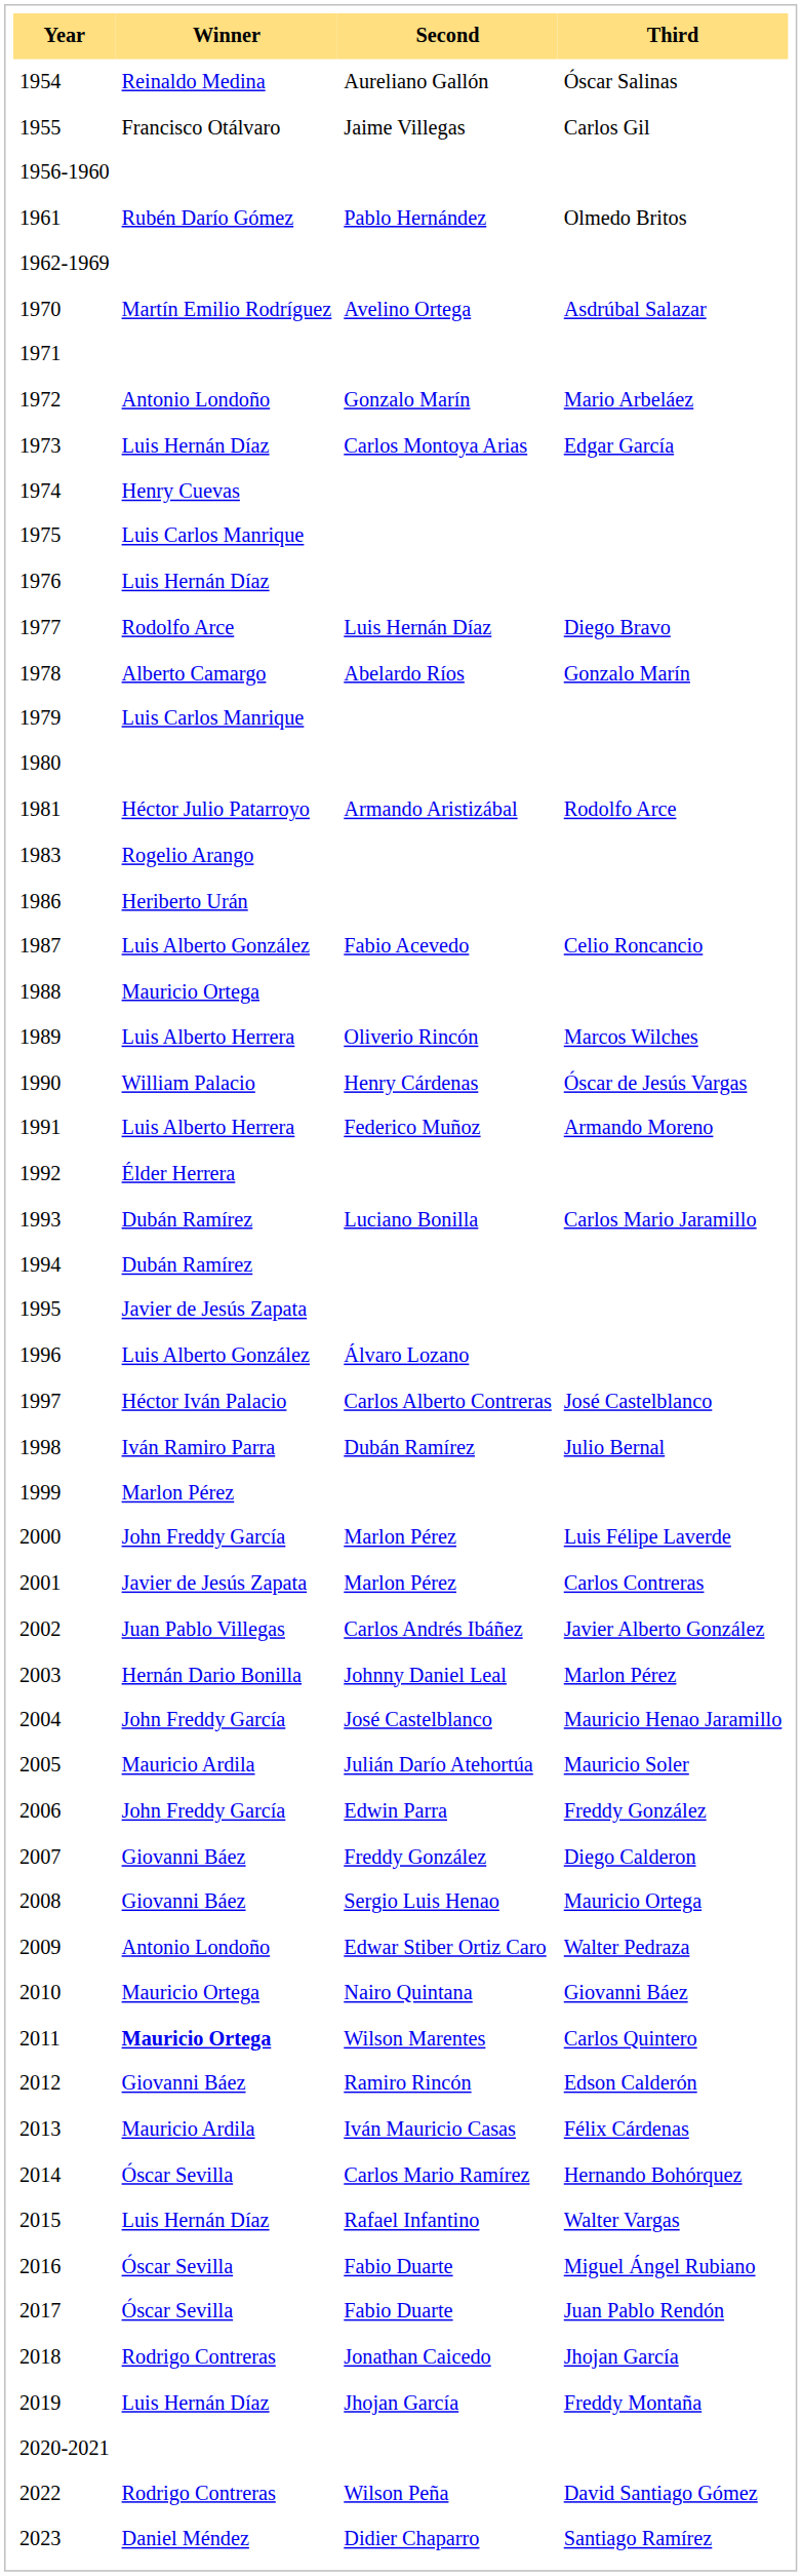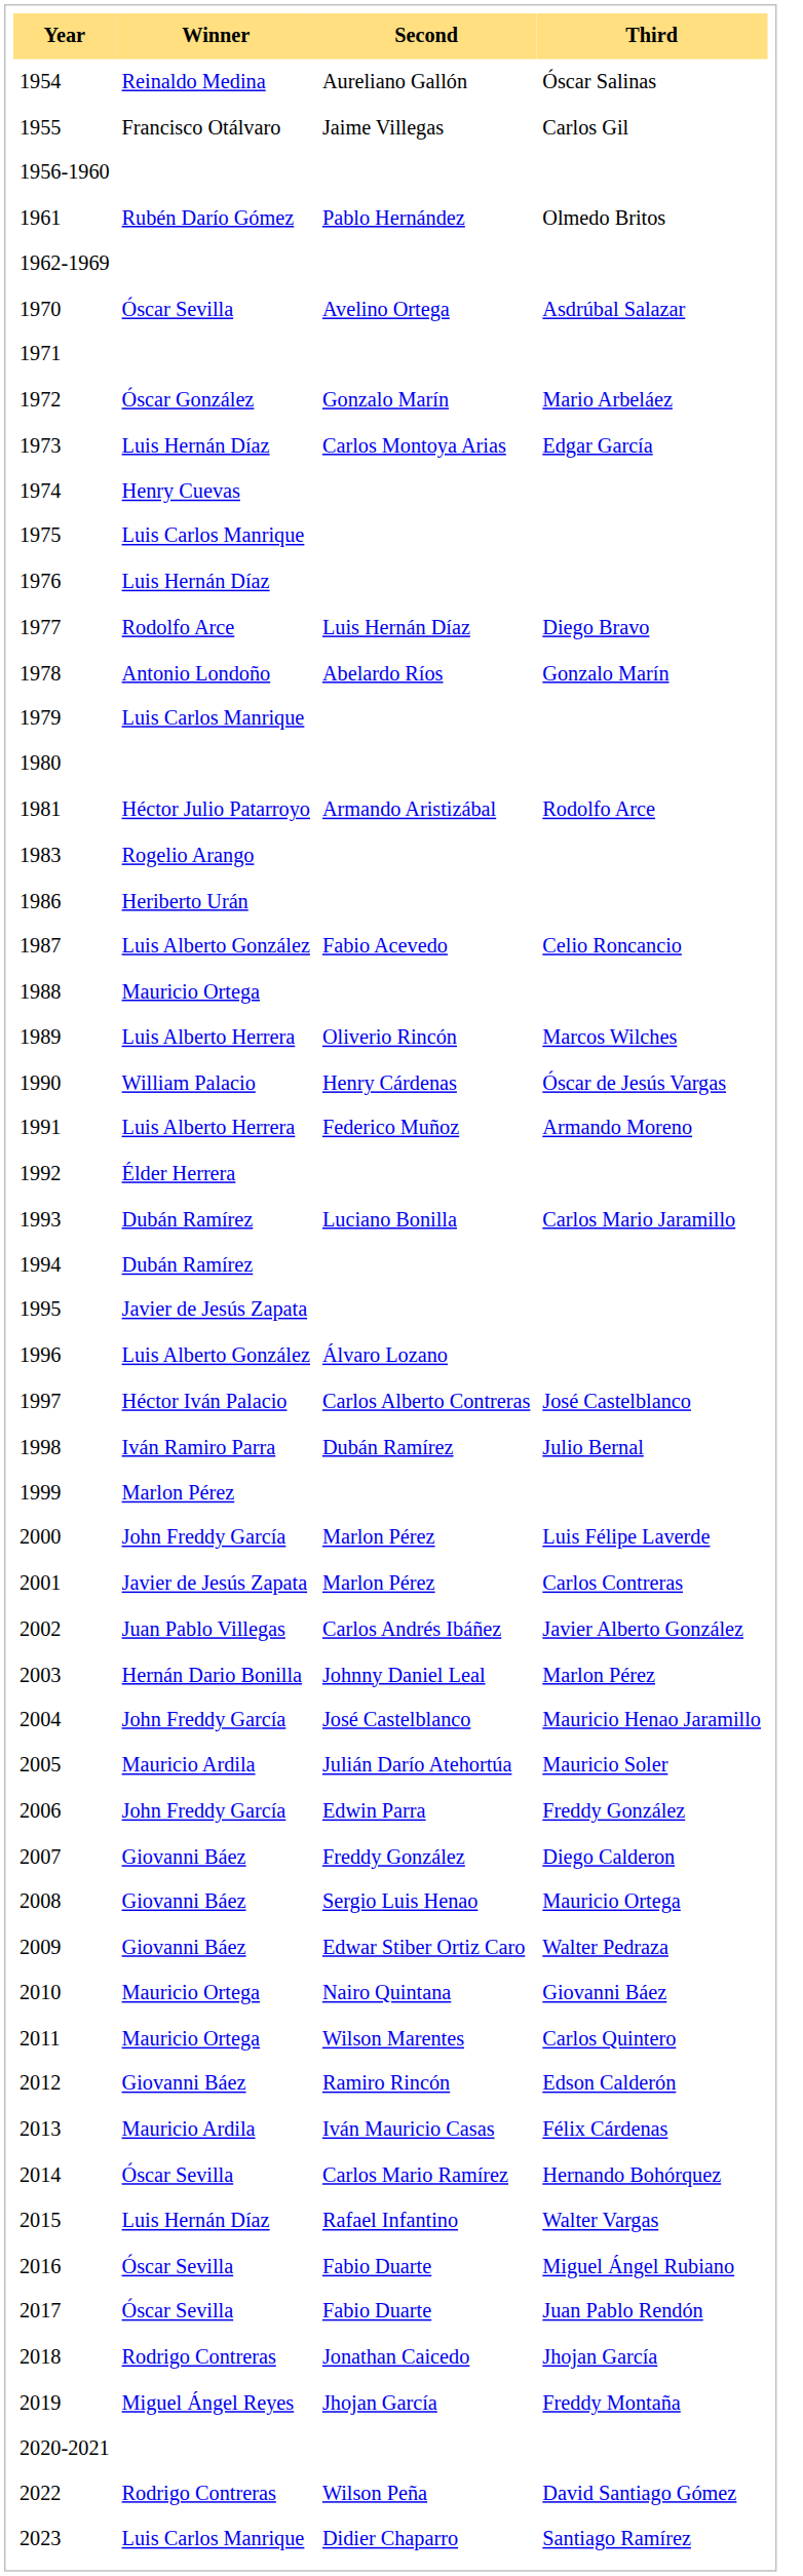1970 | Winner: Martín Emilio Rodríguez -> Óscar Sevilla
1972 | Winner: Antonio Londoño -> Óscar González
1978 | Winner: Alberto Camargo -> Antonio Londoño
2009 | Winner: Antonio Londoño -> Giovanni Báez
2011 | Winner: bold -> normal
2019 | Winner: Luis Hernán Díaz -> Miguel Ángel Reyes
2023 | Winner: Daniel Méndez -> Luis Carlos Manrique
